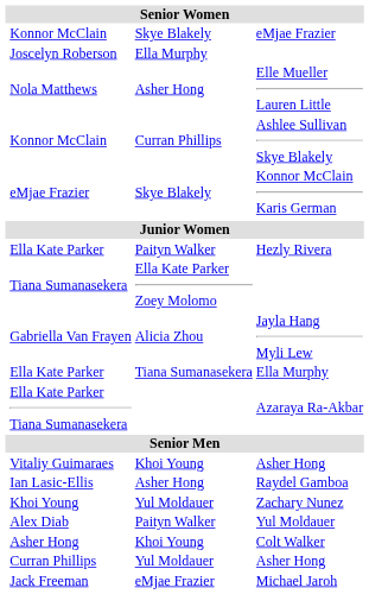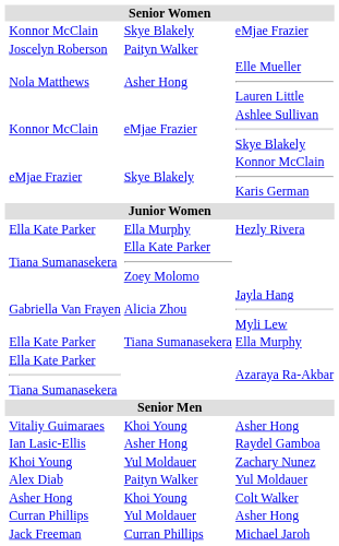Joscelyn Roberson | column 3: Ella Murphy -> Paityn Walker
Konnor McClain / Ashlee Sullivan Skye Blakely | column 3: Curran Phillips -> eMjae Frazier
Ella Kate Parker / Hezly Rivera | column 3: Paityn Walker -> Ella Murphy
Jack Freeman | column 3: eMjae Frazier -> Curran Phillips
